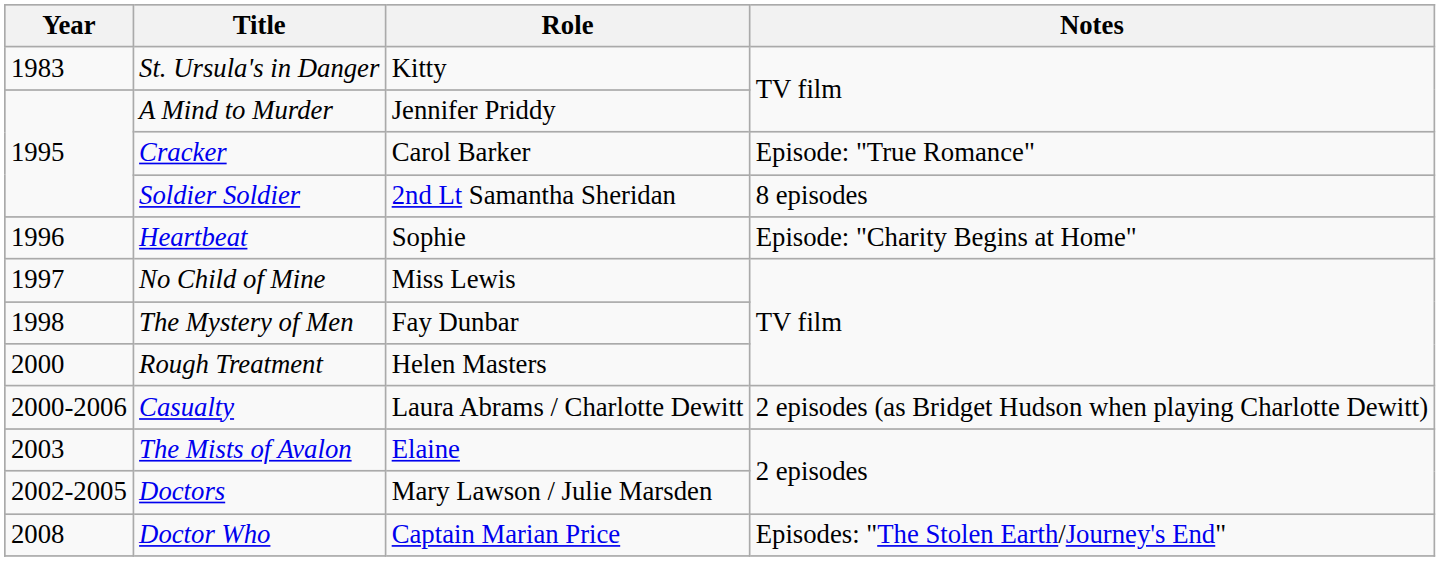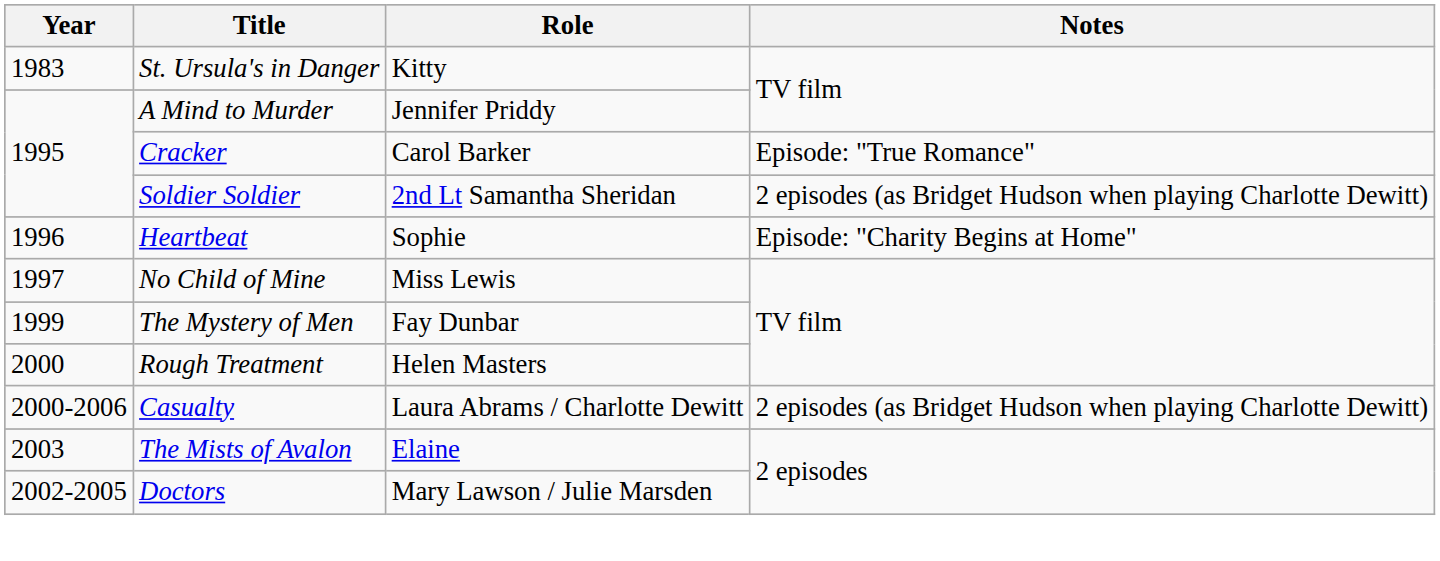Soldier Soldier | Notes: 8 episodes -> 2 episodes (as Bridget Hudson when playing Charlotte Dewitt)
The Mystery of Men | Year: 1998 -> 1999
- row: 2008 | Doctor Who | Captain Marian Price | Episodes: "The Stolen Earth/Journey's End"
